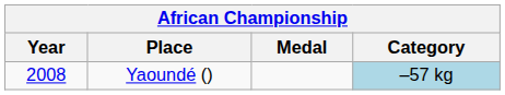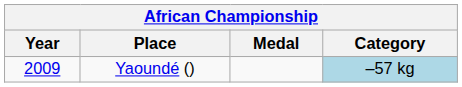Yaoundé () | Year: 2008 -> 2009
